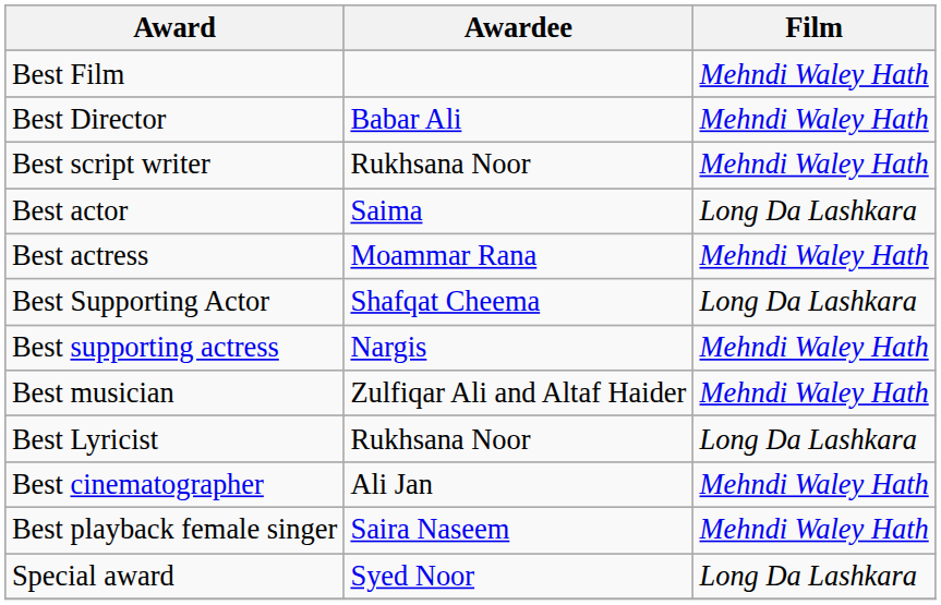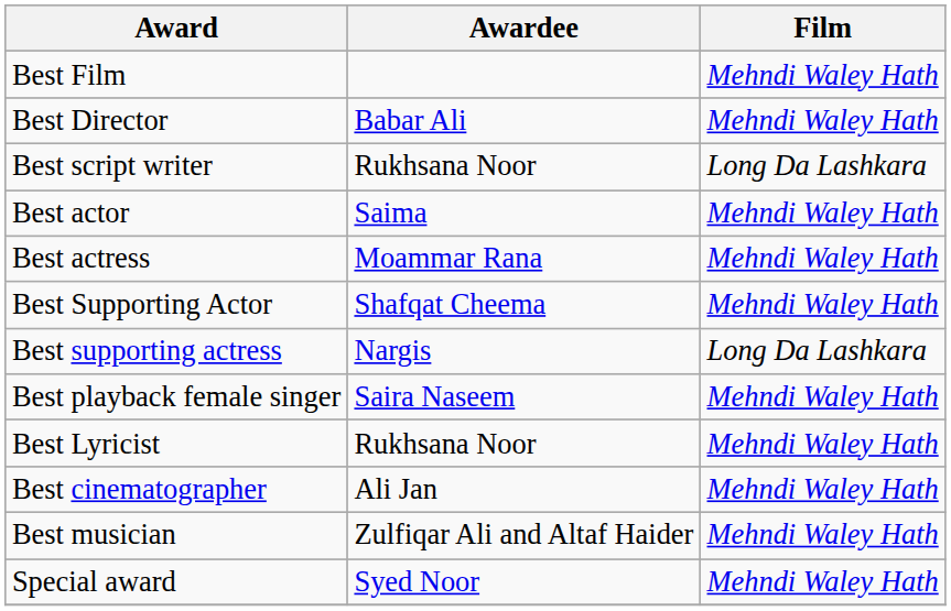Best script writer | Film: Mehndi Waley Hath -> Long Da Lashkara
Best actor | Film: Long Da Lashkara -> Mehndi Waley Hath
Best Supporting Actor | Film: Long Da Lashkara -> Mehndi Waley Hath
Best supporting actress | Film: Mehndi Waley Hath -> Long Da Lashkara
rows swapped: Best musician <-> Best playback female singer
Best Lyricist | Film: Long Da Lashkara -> Mehndi Waley Hath
Special award | Film: Long Da Lashkara -> Mehndi Waley Hath
